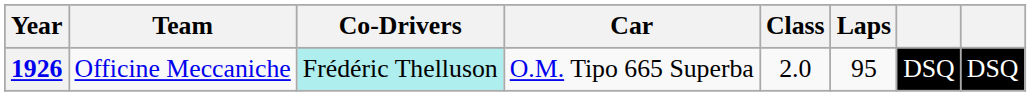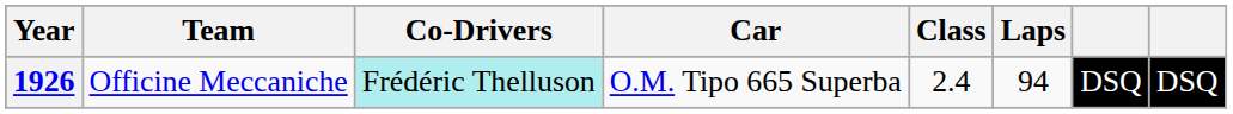1926 | Class: 2.0 -> 2.4
1926 | Laps: 95 -> 94
